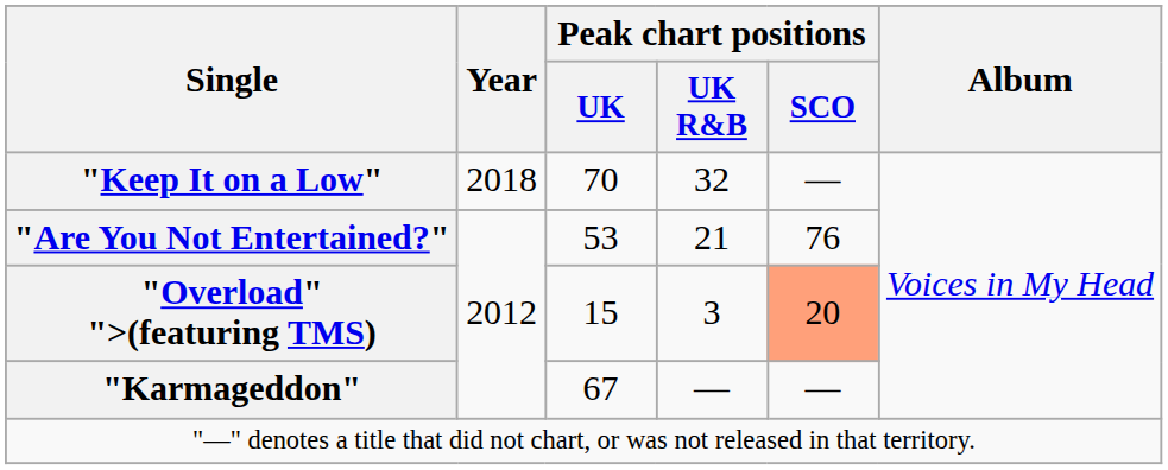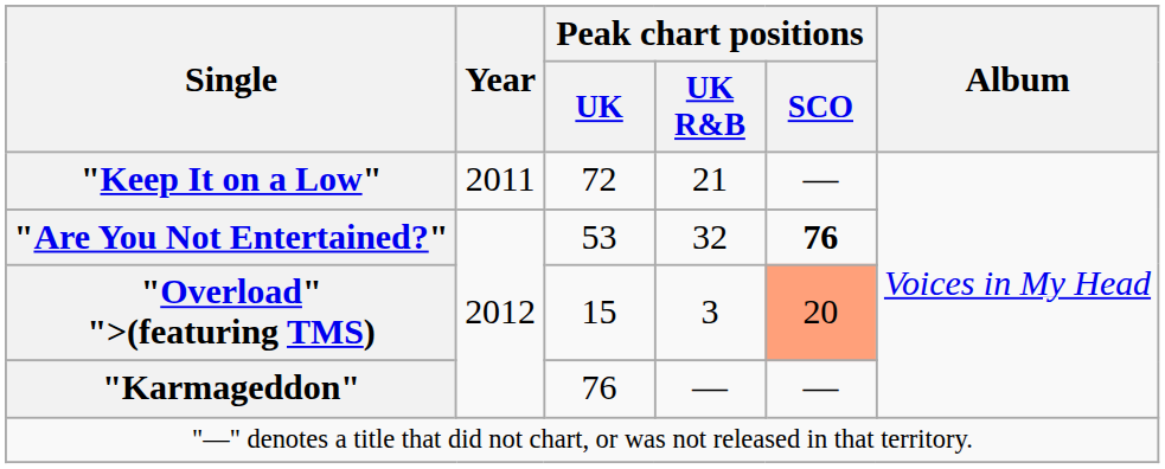"Keep It on a Low" | Year: 2018 -> 2011
"Keep It on a Low" | Peak chart positions / UK: 70 -> 72
"Keep It on a Low" | Peak chart positions / UK R&B: 32 -> 21
"Are You Not Entertained?" | Peak chart positions / UK R&B: 21 -> 32
"Are You Not Entertained?" | Peak chart positions / SCO: normal -> bold
"Karmageddon" | Peak chart positions / UK: 67 -> 76
